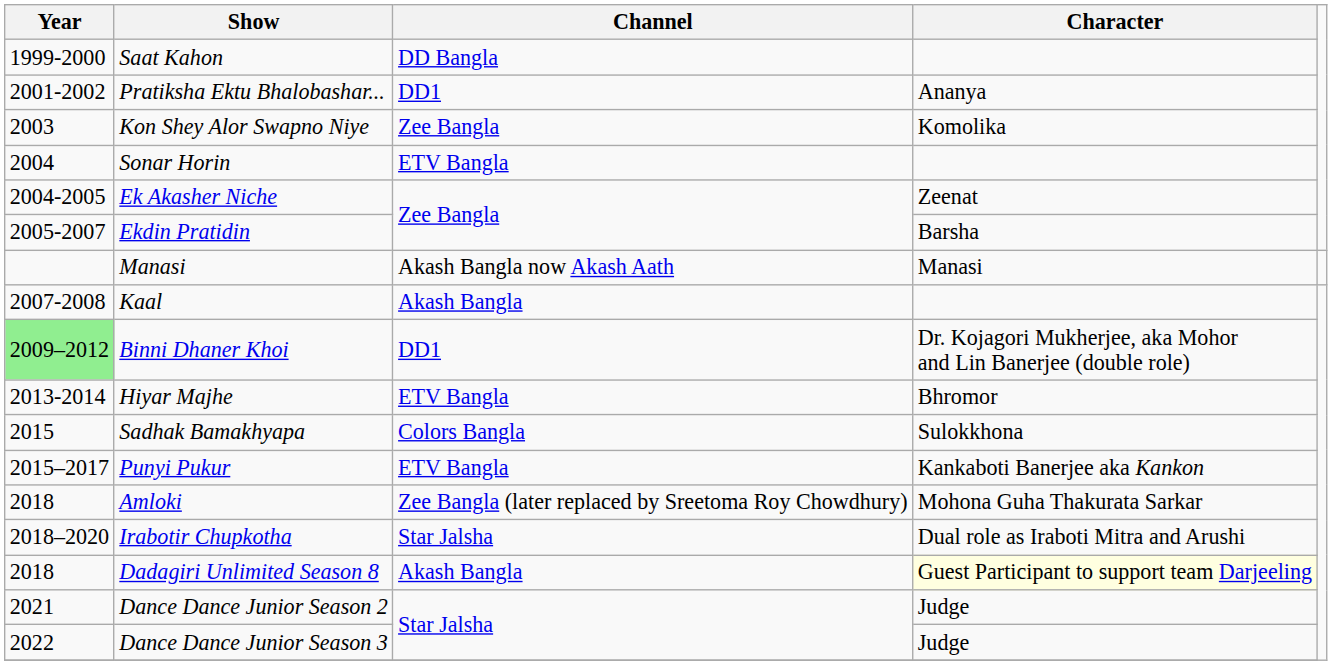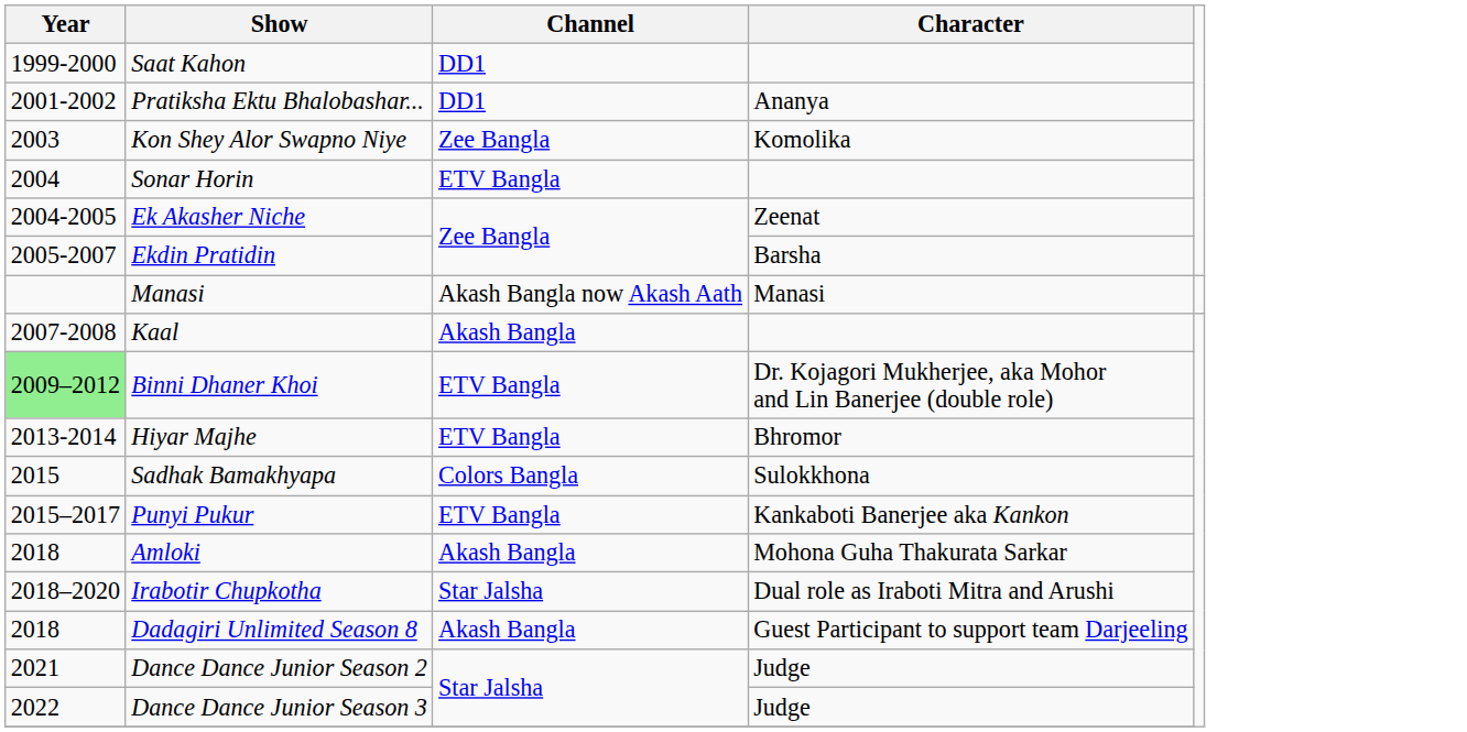Saat Kahon | Channel: DD Bangla -> DD1
Binni Dhaner Khoi | Channel: DD1 -> ETV Bangla
Amloki | Channel: Zee Bangla (later replaced by Sreetoma Roy Chowdhury) -> Akash Bangla
Dadagiri Unlimited Season 8 | Character: lightyellow background -> no background
